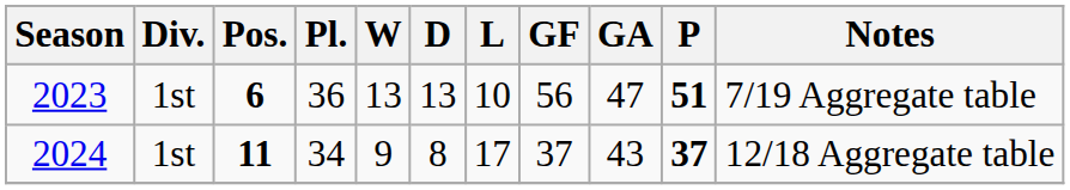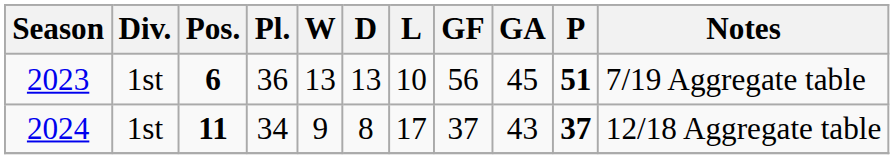2023 | GA: 47 -> 45
